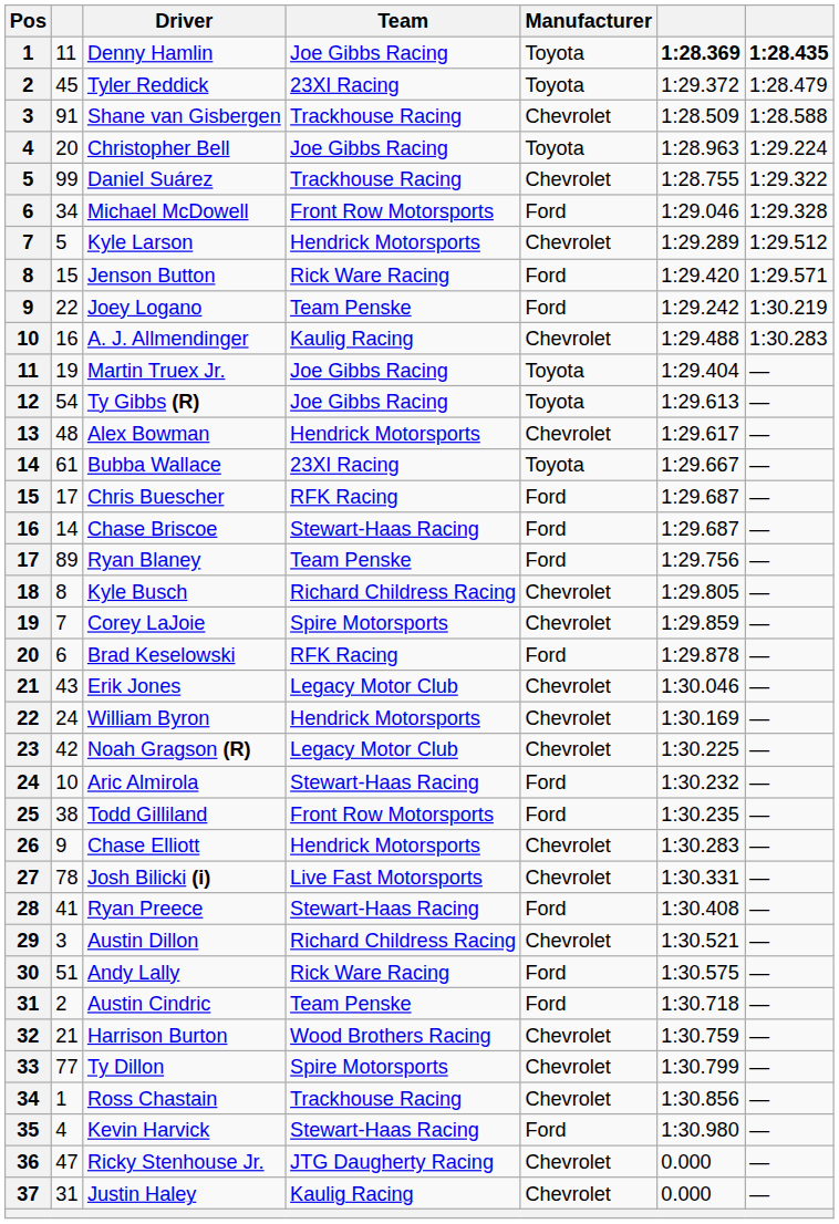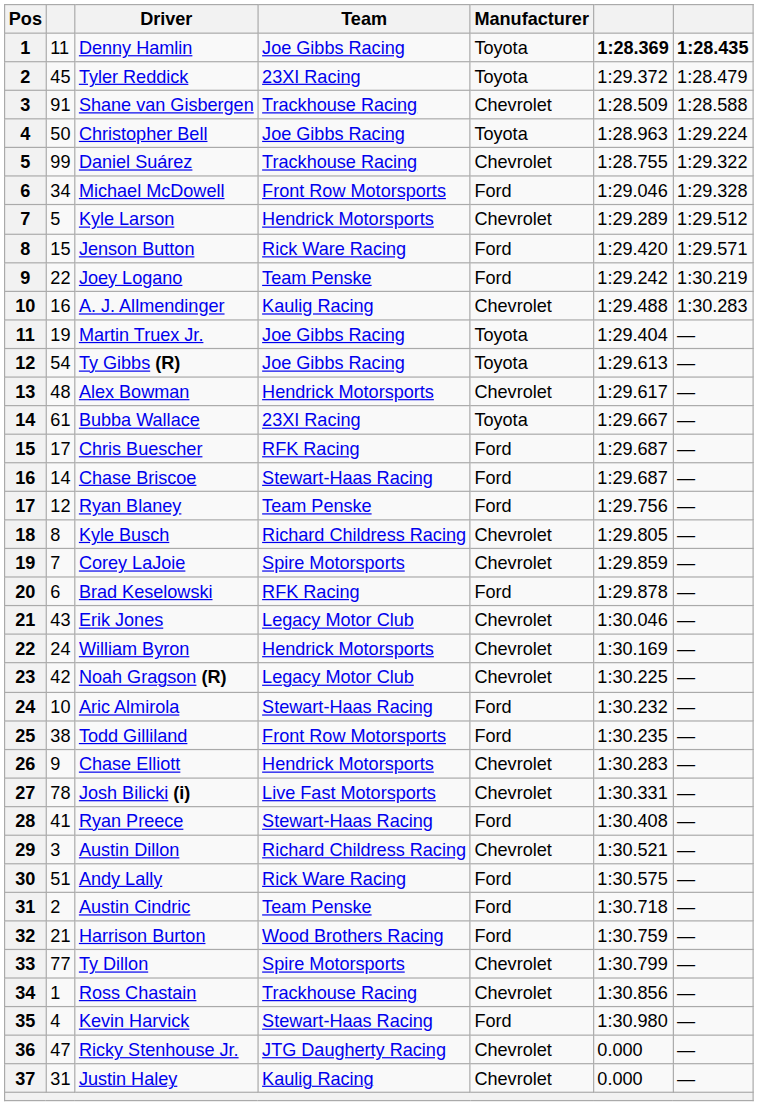Christopher Bell | column 2: 20 -> 50
Ryan Blaney | column 2: 89 -> 12
Harrison Burton | Manufacturer: Chevrolet -> Ford
